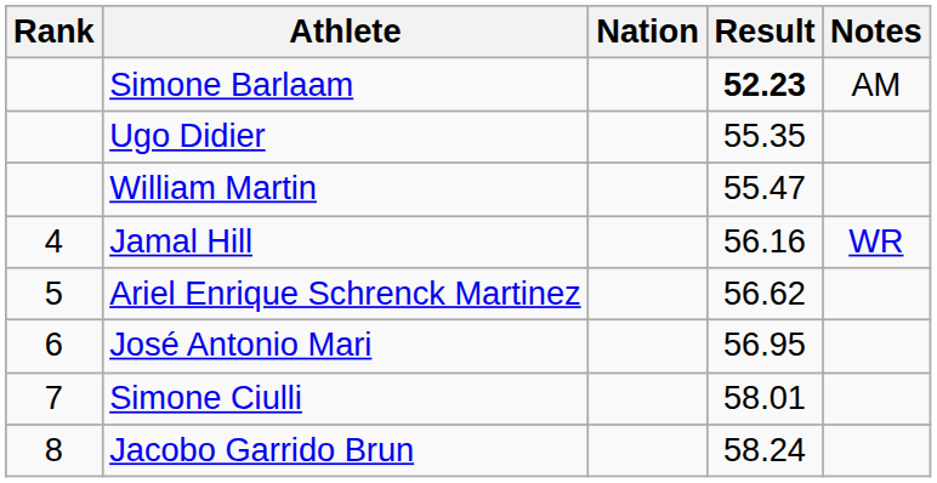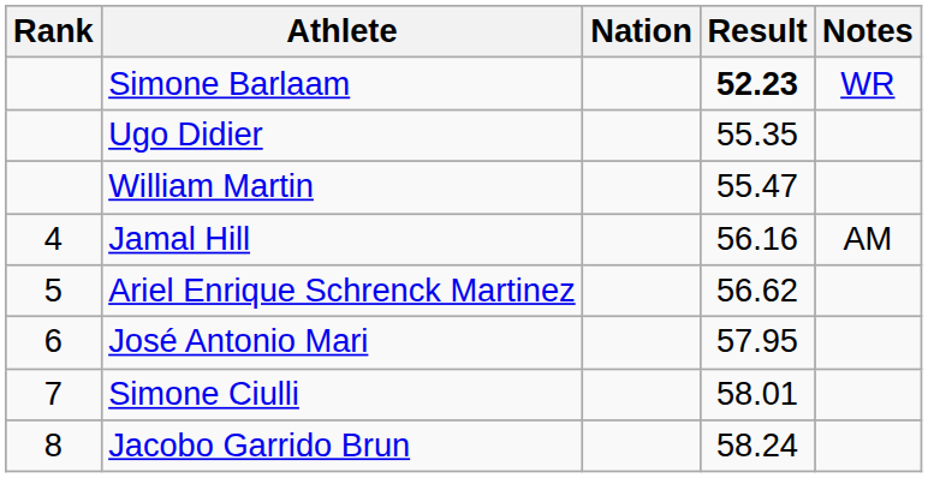Simone Barlaam | Notes: AM -> WR
Jamal Hill | Notes: WR -> AM
José Antonio Mari | Result: 56.95 -> 57.95
